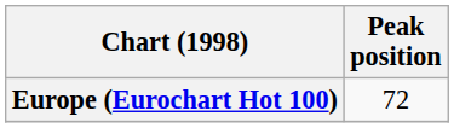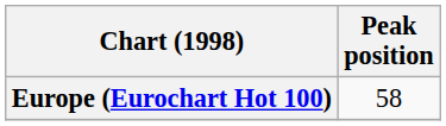Europe (Eurochart Hot 100) | Peak position: 72 -> 58
